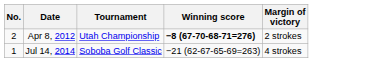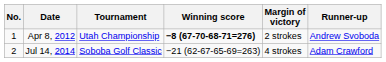+ column: Runner-up | Andrew Svoboda | Adam Crawford
Apr 8, 2012 | No.: 2 -> 1
Jul 14, 2014 | No.: 1 -> 2
